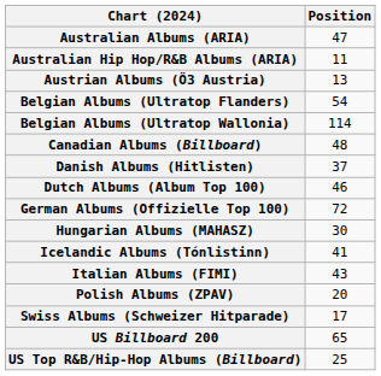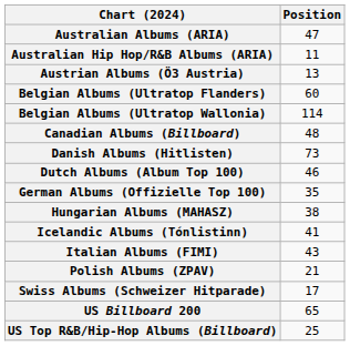Belgian Albums (Ultratop Flanders) | Position: 54 -> 60
Danish Albums (Hitlisten) | Position: 37 -> 73
German Albums (Offizielle Top 100) | Position: 72 -> 35
Hungarian Albums (MAHASZ) | Position: 30 -> 38
Polish Albums (ZPAV) | Position: 20 -> 21
